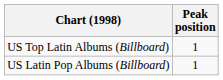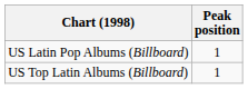rows swapped: US Top Latin Albums (Billboard) <-> US Latin Pop Albums (Billboard)
